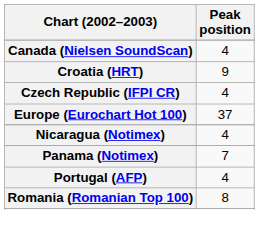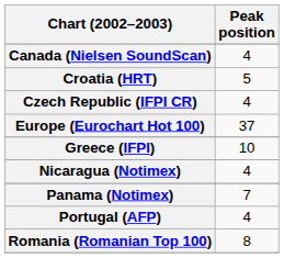Croatia (HRT) | Peak position: 9 -> 5
+ row: Greece (IFPI) | 10
